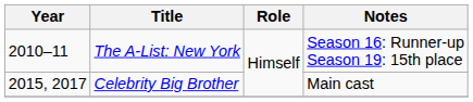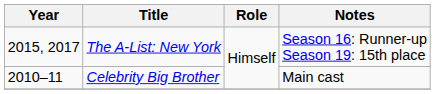The A-List: New York | Year: 2010–11 -> 2015, 2017
Celebrity Big Brother | Year: 2015, 2017 -> 2010–11
